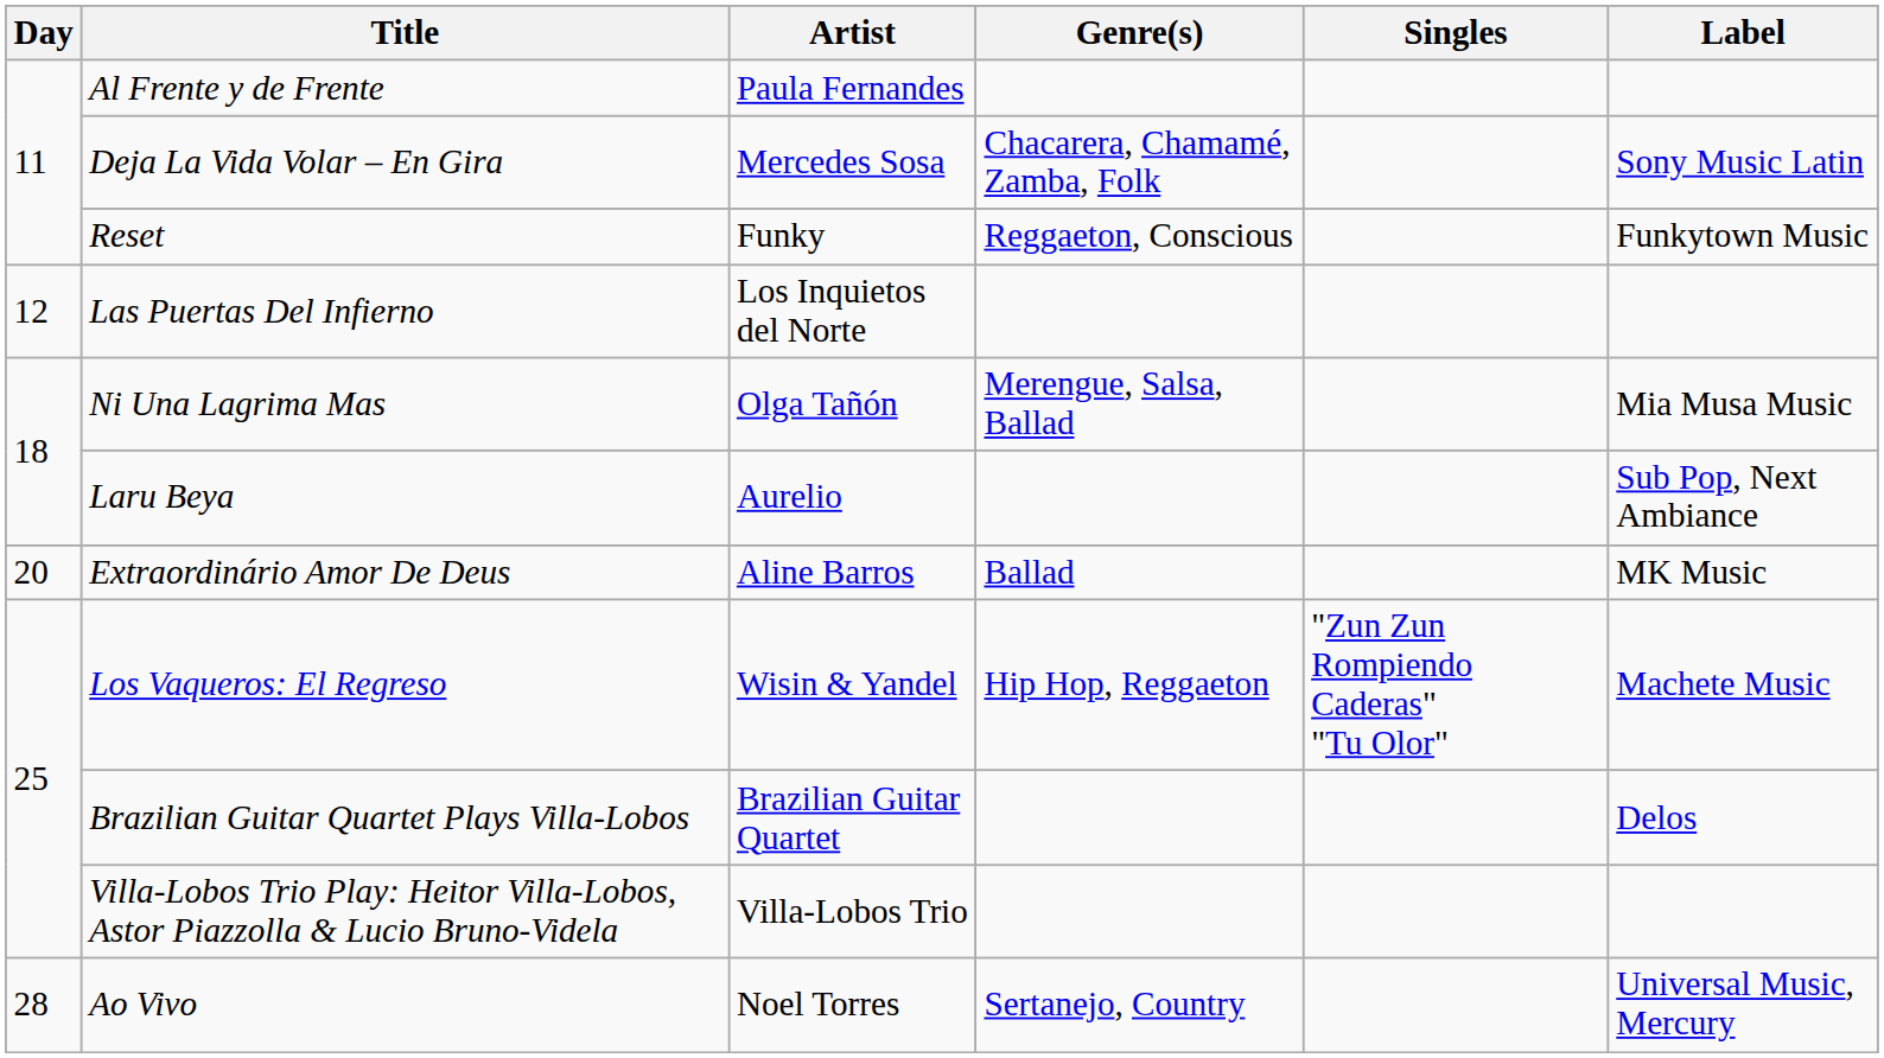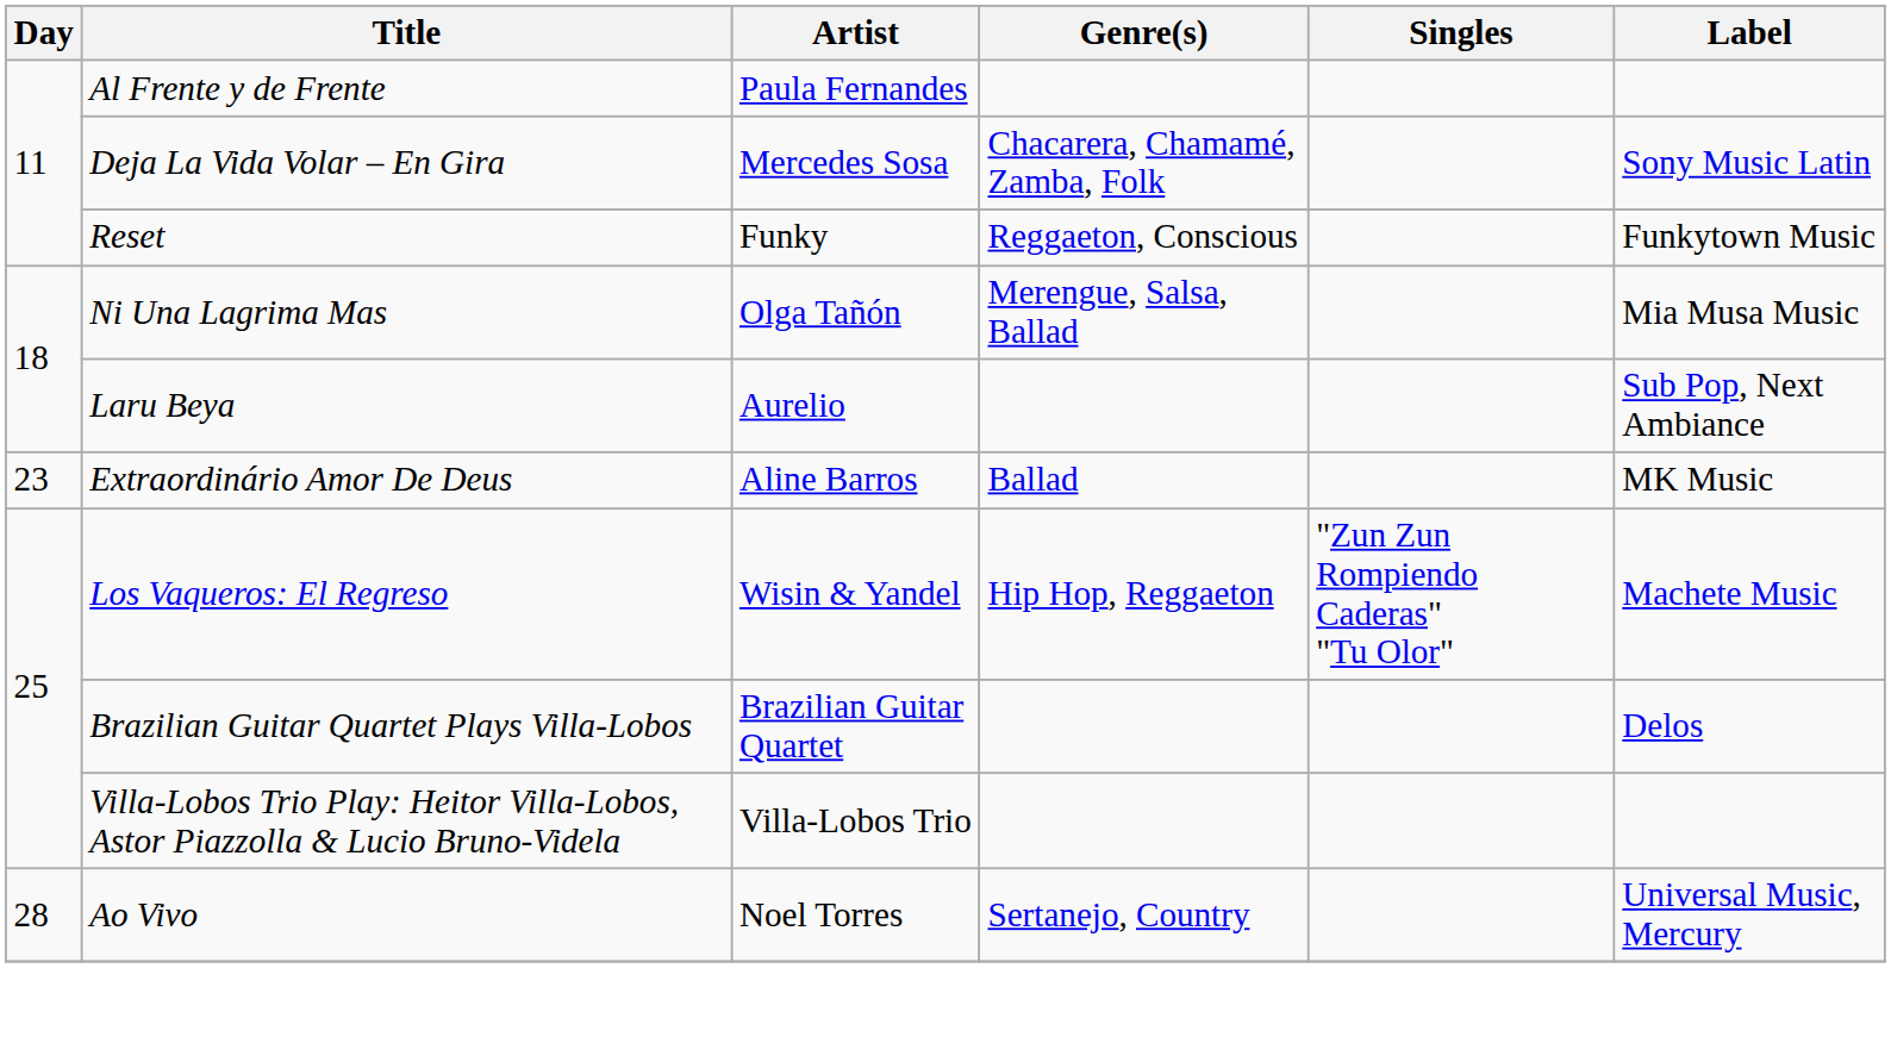- row: 12 | Las Puertas Del Infierno | Los Inquietos del Norte
Extraordinário Amor De Deus | Day: 20 -> 23
